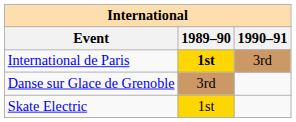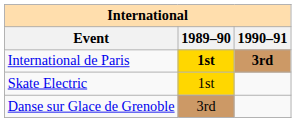International de Paris | 1990–91: normal -> bold
rows swapped: Skate Electric <-> Danse sur Glace de Grenoble
